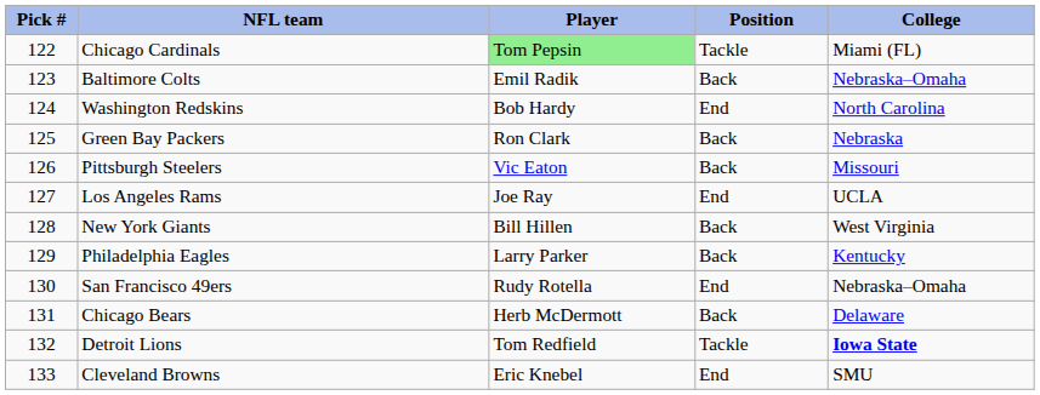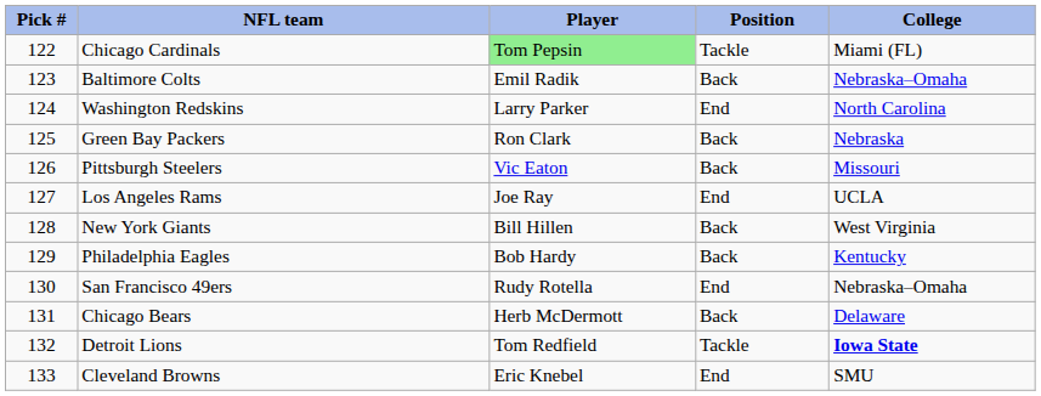Washington Redskins | Player: Bob Hardy -> Larry Parker
Philadelphia Eagles | Player: Larry Parker -> Bob Hardy
